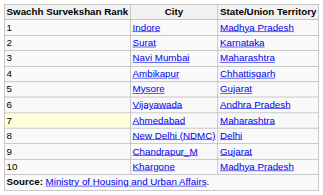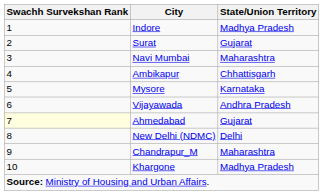Surat | State/Union Territory: Karnataka -> Gujarat
Mysore | State/Union Territory: Gujarat -> Karnataka
Ahmedabad | State/Union Territory: Maharashtra -> Gujarat
Chandrapur_M | State/Union Territory: Gujarat -> Maharashtra
